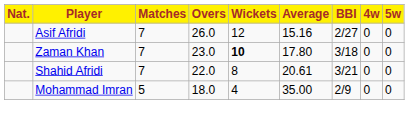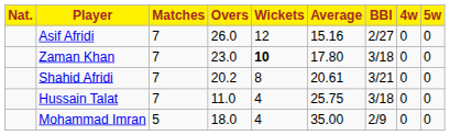Shahid Afridi | Overs: 22.0 -> 20.2
+ row: Hussain Talat | 7 | 11.0 | 4 | 25.75 | 3/18 | 0 | 0
